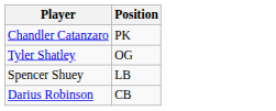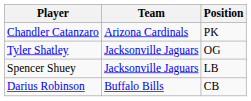+ column: Team | Arizona Cardinals | Jacksonville Jaguars | Jacksonville Jaguars | Buffalo Bills
